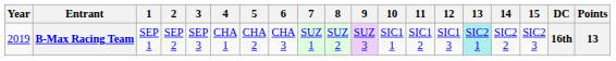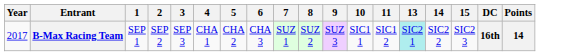- column: 12 | SIC1 3
B-Max Racing Team | Year: 2019 -> 2017
B-Max Racing Team | Points: 13 -> 14
